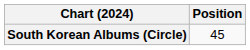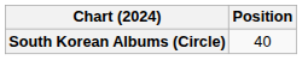South Korean Albums (Circle) | Position: 45 -> 40
